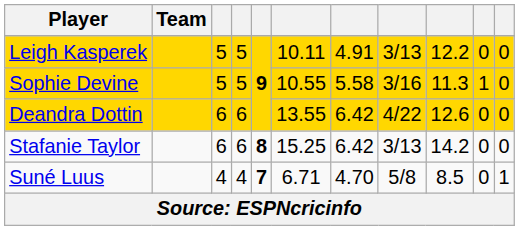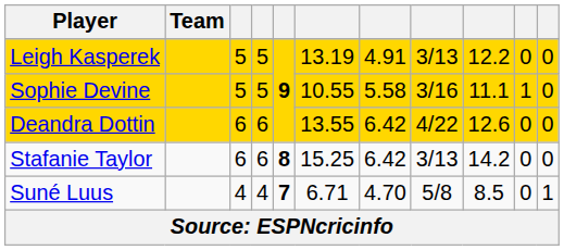Leigh Kasperek | column 6: 10.11 -> 13.19
Sophie Devine | column 9: 11.3 -> 11.1
